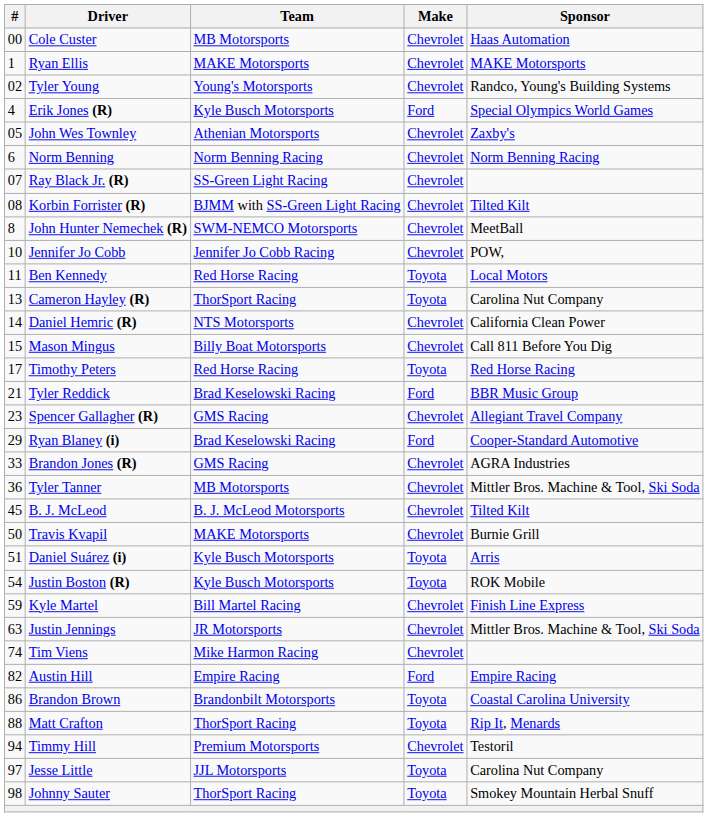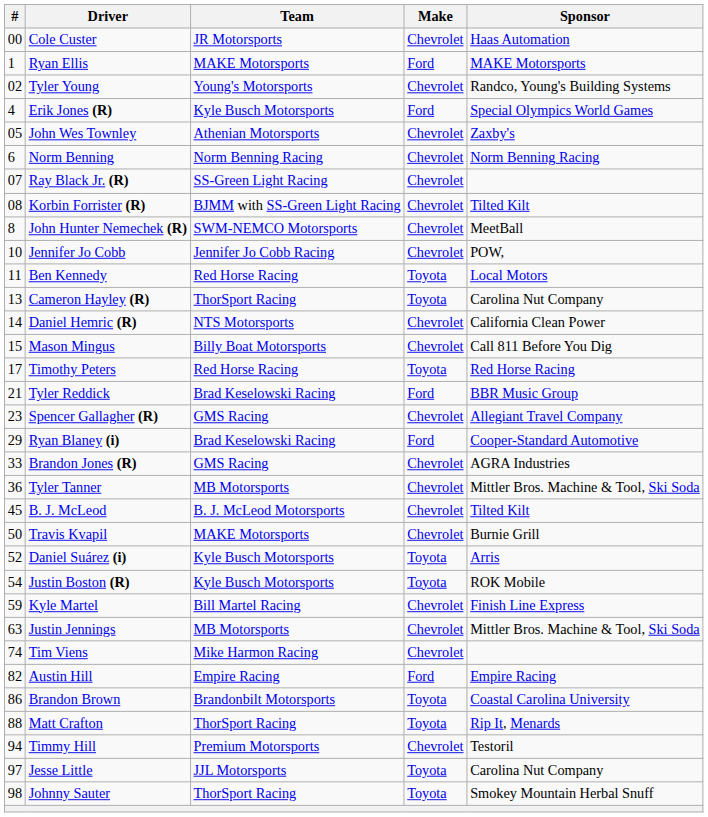Cole Custer | Team: MB Motorsports -> JR Motorsports
Ryan Ellis | Make: Chevrolet -> Ford
Daniel Suárez (i) | #: 51 -> 52
Justin Jennings | Team: JR Motorsports -> MB Motorsports
